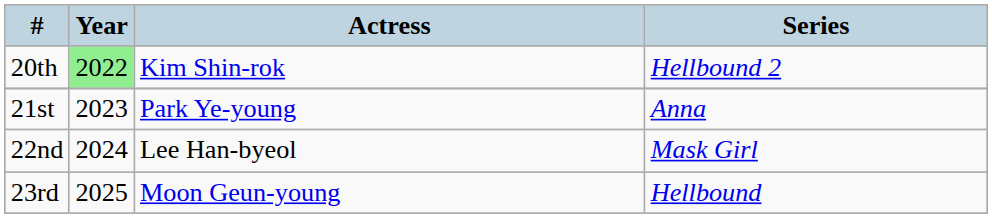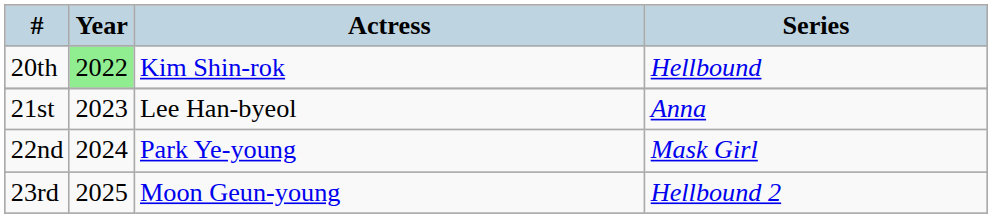20th | Series: Hellbound 2 -> Hellbound
21st | Actress: Park Ye-young -> Lee Han-byeol
22nd | Actress: Lee Han-byeol -> Park Ye-young
23rd | Series: Hellbound -> Hellbound 2
